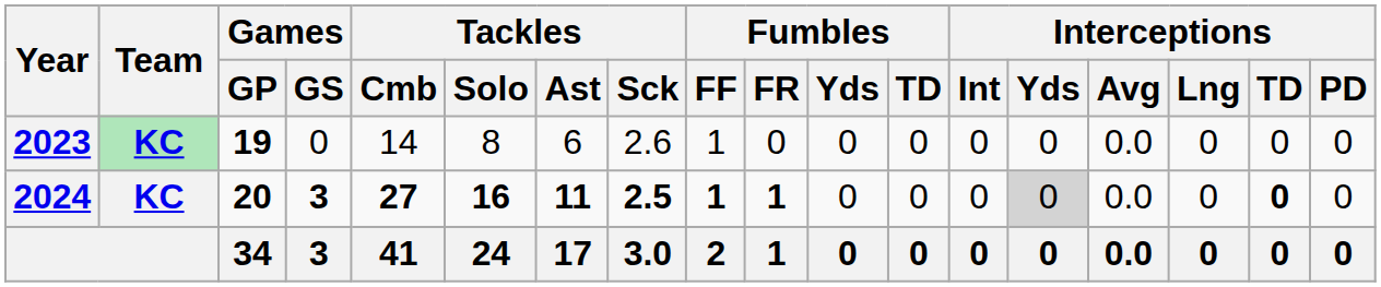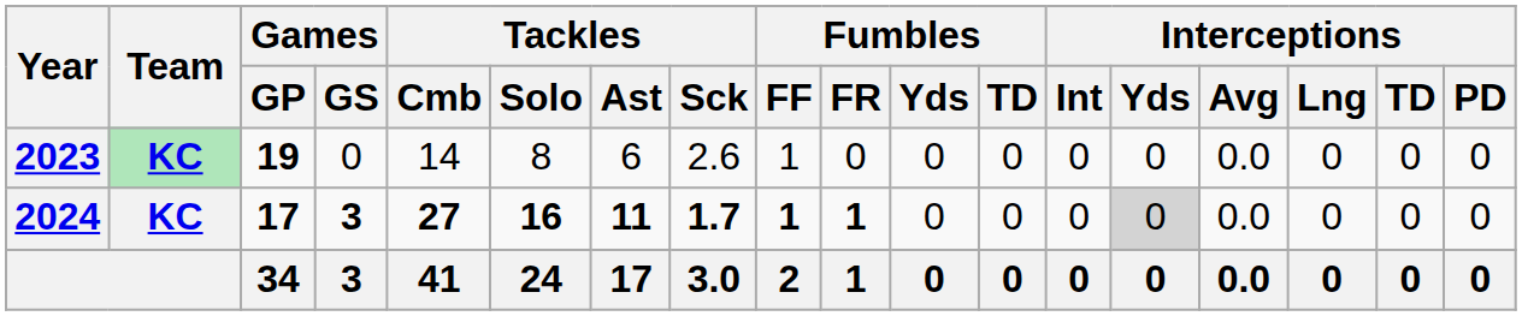2024 | Games / GP: 20 -> 17
2024 | Tackles / Sck: 2.5 -> 1.7
2024 | Interceptions / TD: bold -> normal
